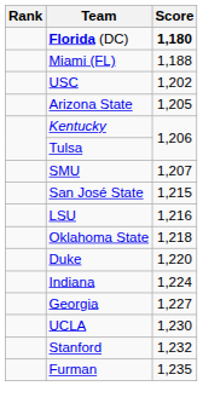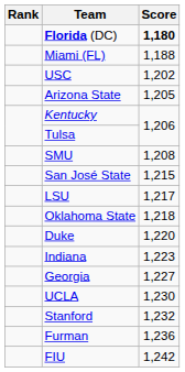SMU | Score: 1,207 -> 1,208
LSU | Score: 1,216 -> 1,217
Indiana | Score: 1,224 -> 1,223
Furman | Score: 1,235 -> 1,236
+ row: FIU | 1,242
